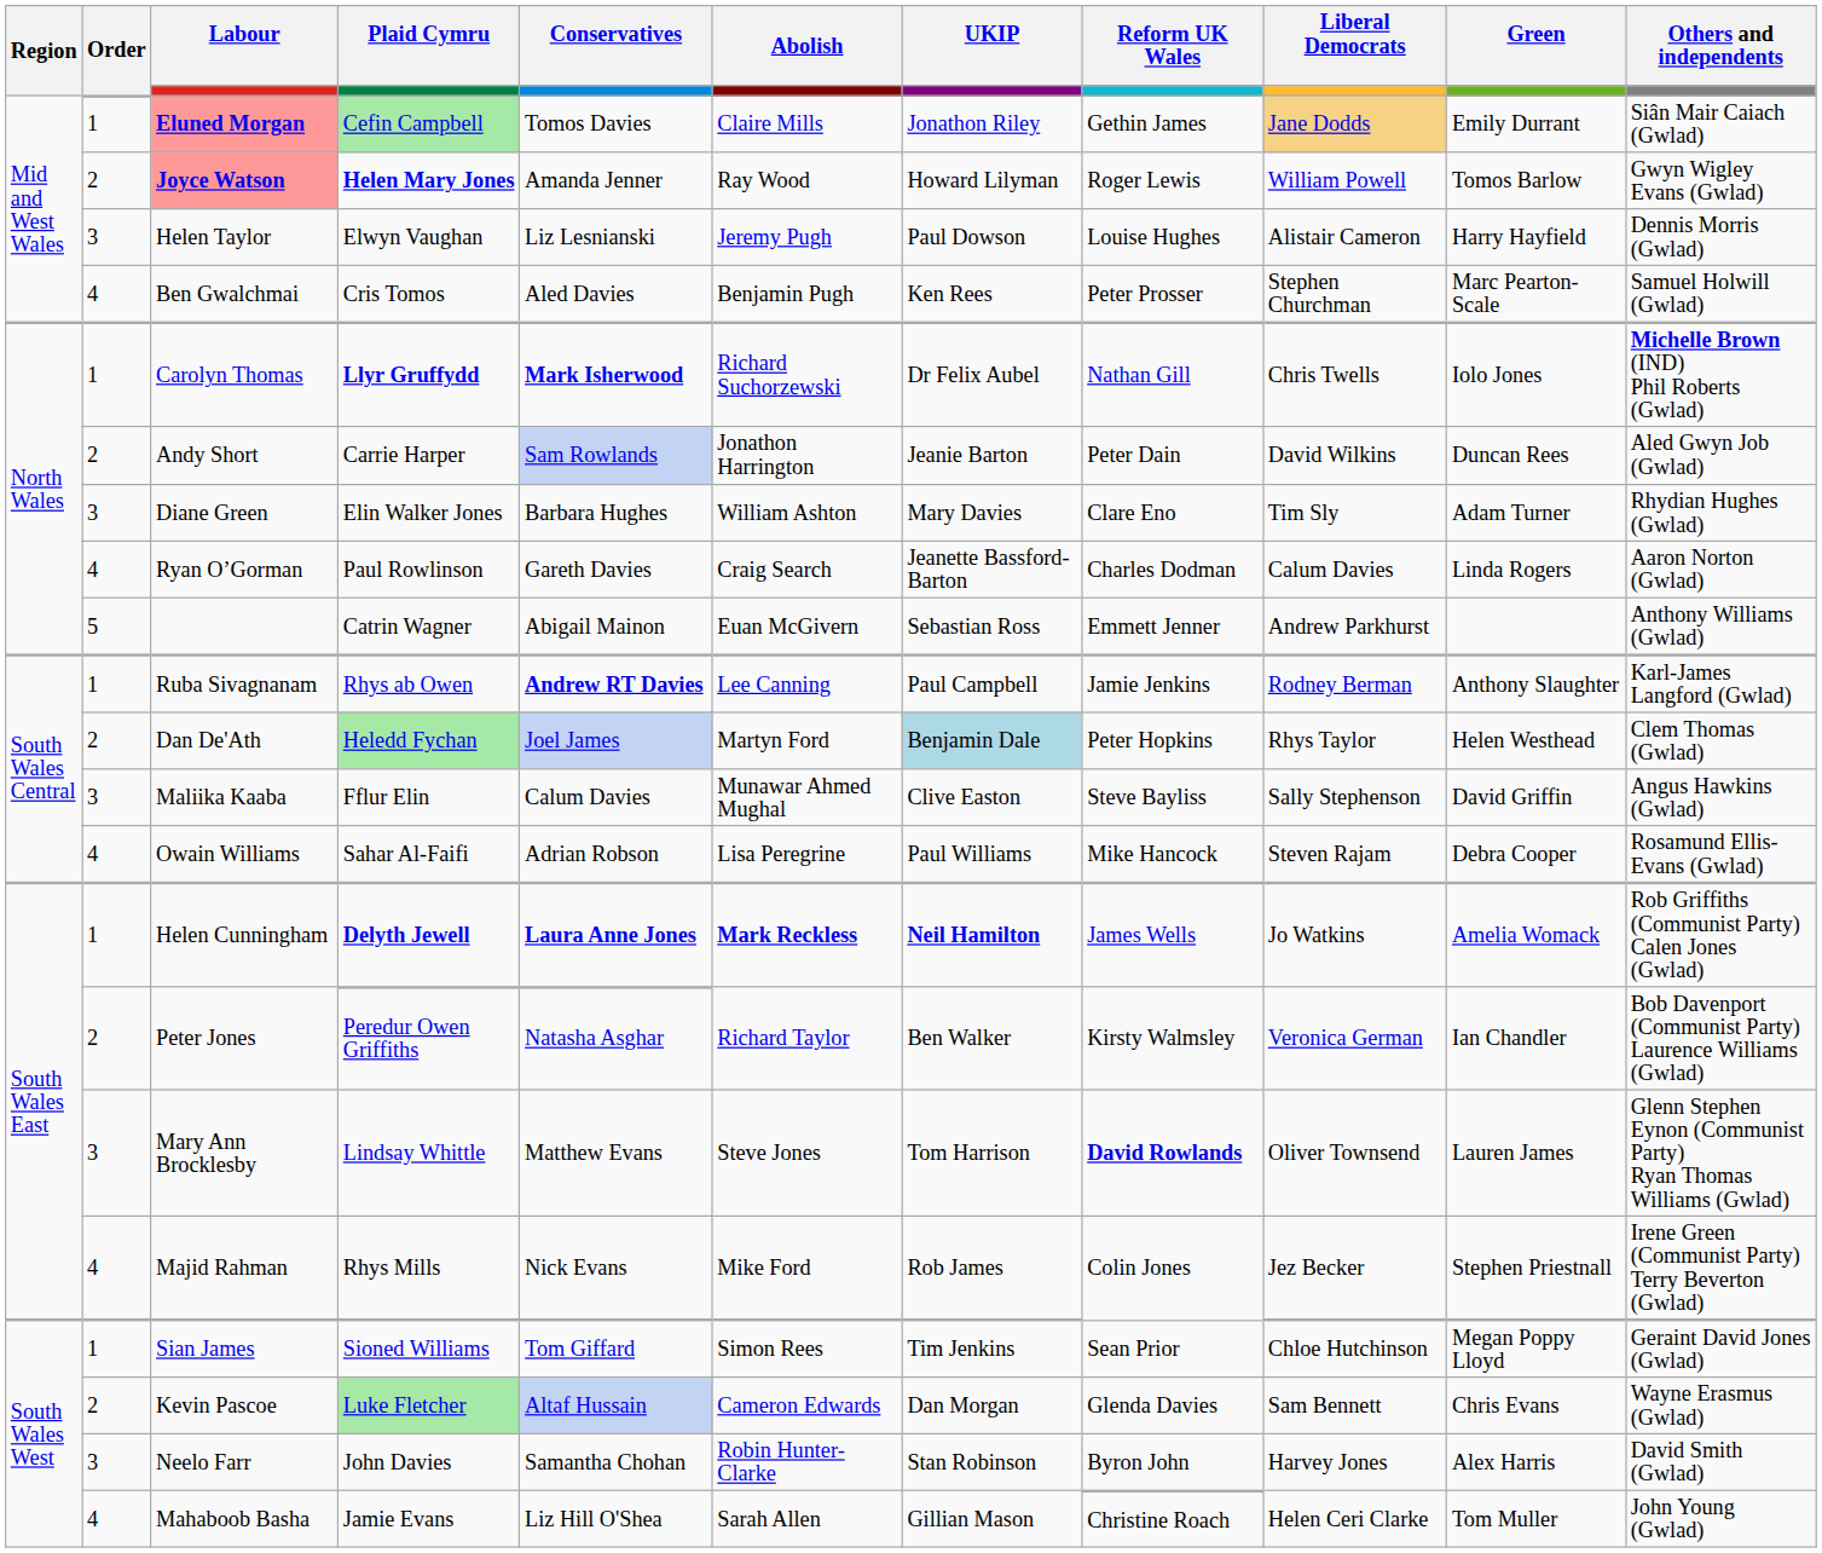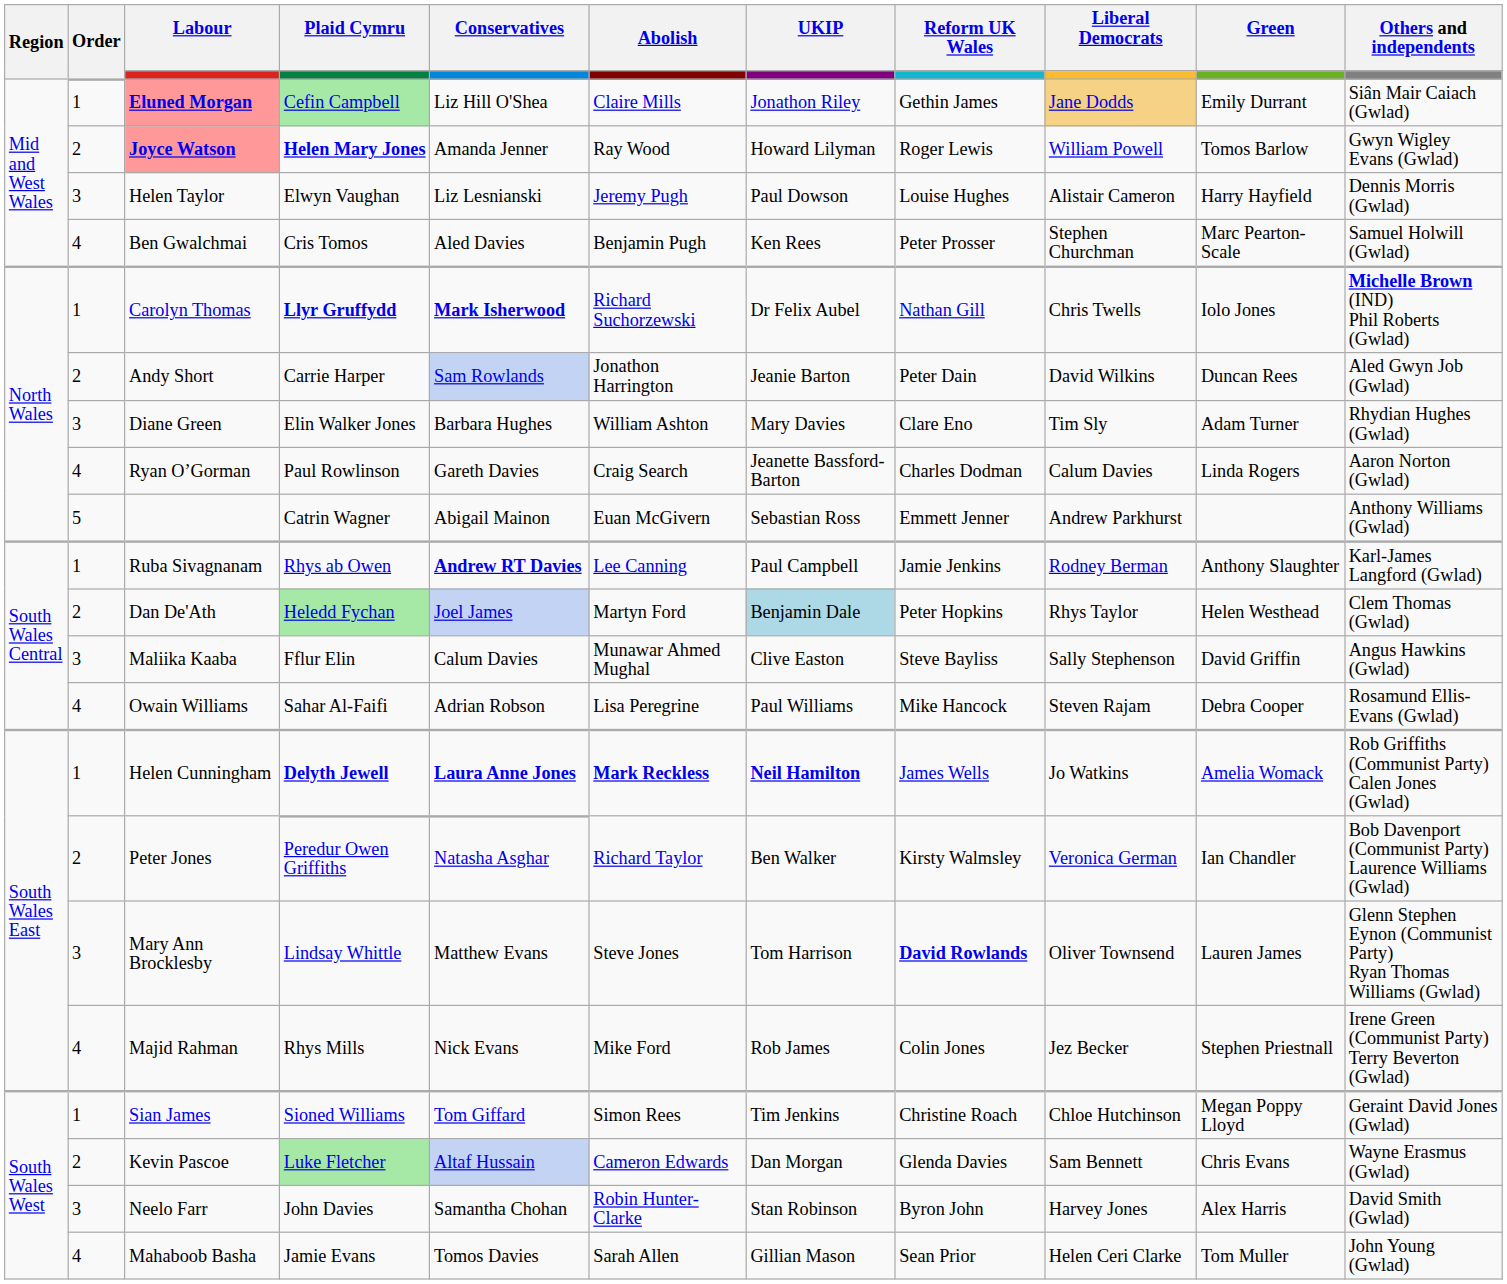Eluned Morgan | Conservatives: Tomos Davies -> Liz Hill O'Shea
Sian James | Reform UK Wales: Sean Prior -> Christine Roach
Mahaboob Basha | Conservatives: Liz Hill O'Shea -> Tomos Davies
Mahaboob Basha | Reform UK Wales: Christine Roach -> Sean Prior
